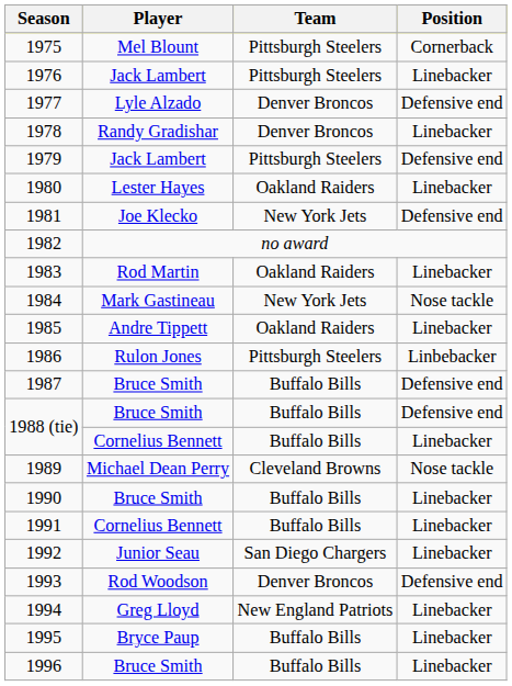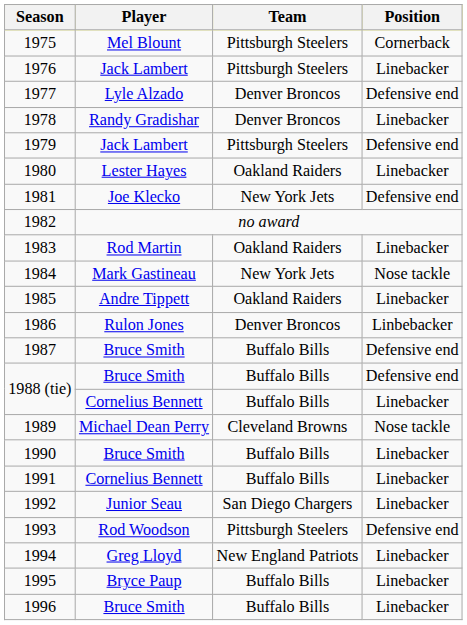1986 | Team: Pittsburgh Steelers -> Denver Broncos
1993 | Team: Denver Broncos -> Pittsburgh Steelers
